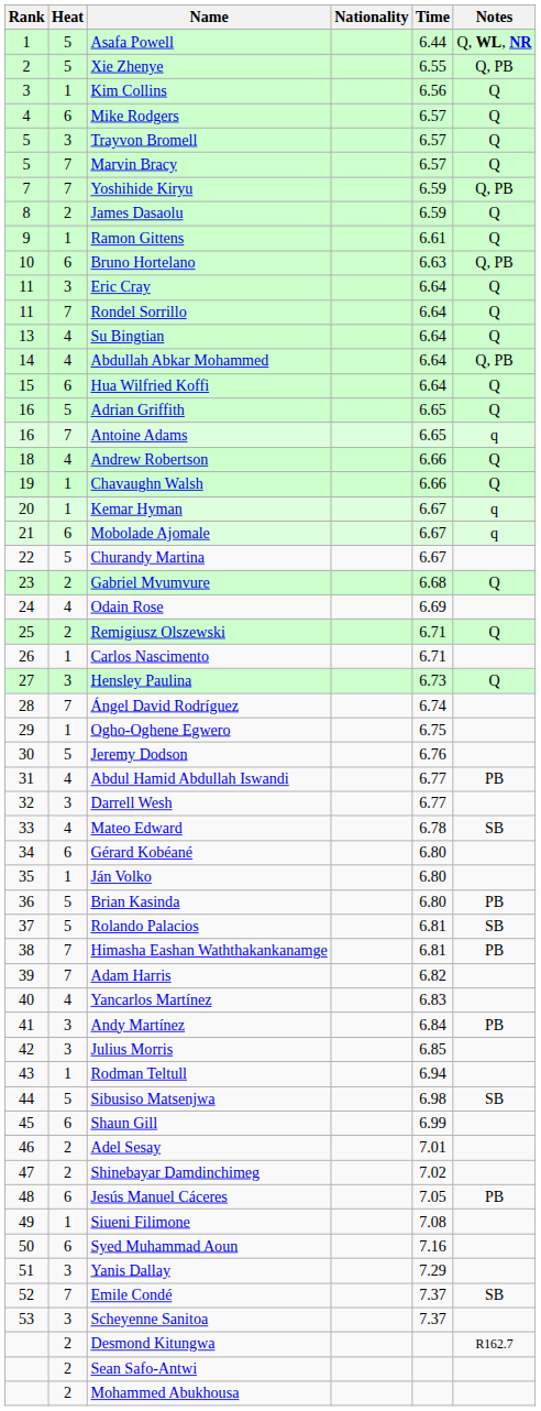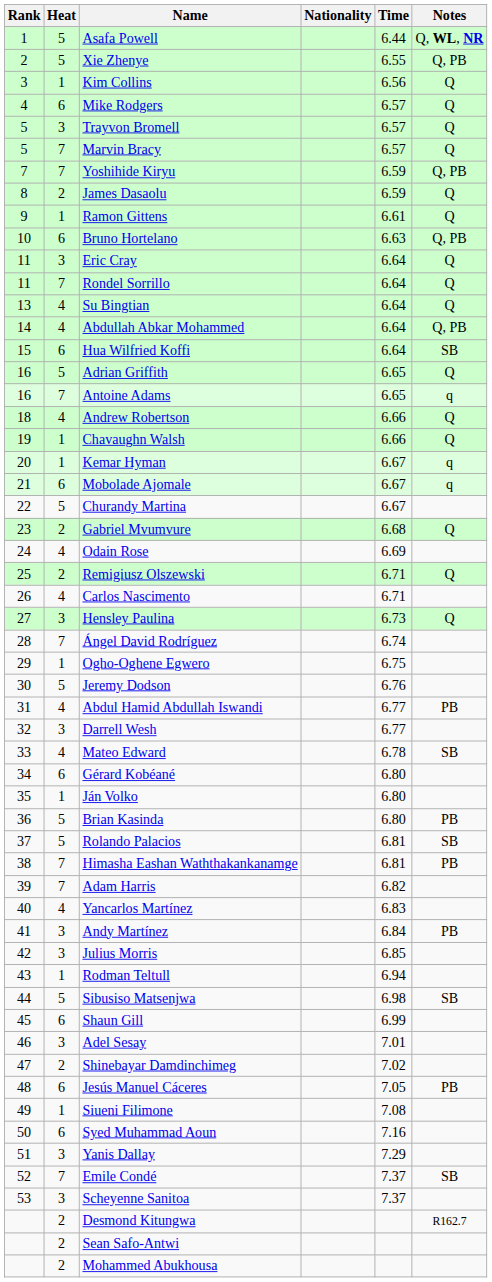Hua Wilfried Koffi | Notes: Q -> SB
Carlos Nascimento | Heat: 1 -> 4
Adel Sesay | Heat: 2 -> 3
